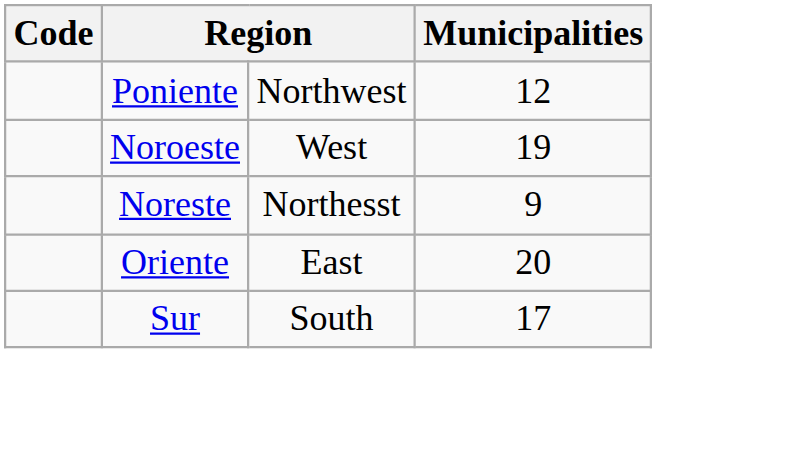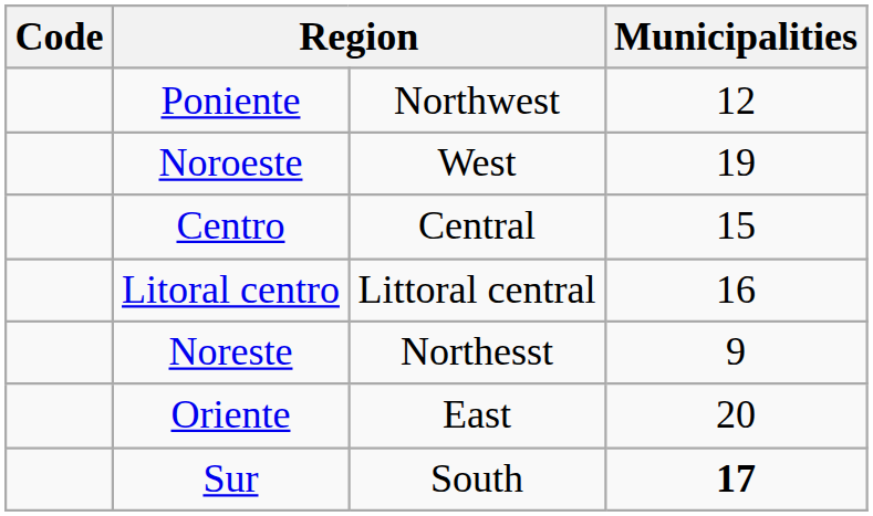+ row: Centro | Central | 15
+ row: Litoral centro | Littoral central | 16
Sur | Municipalities: normal -> bold
